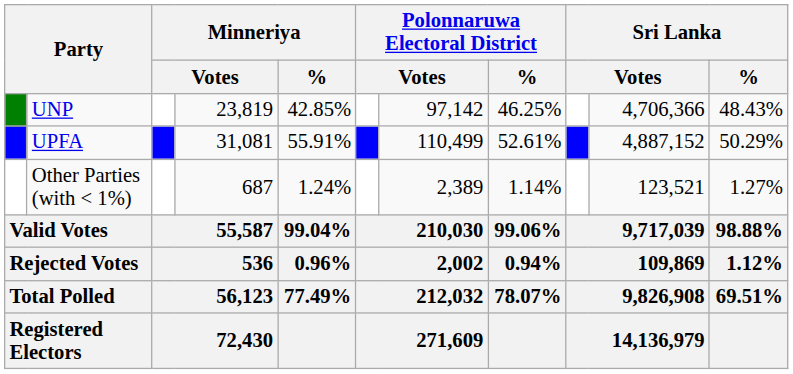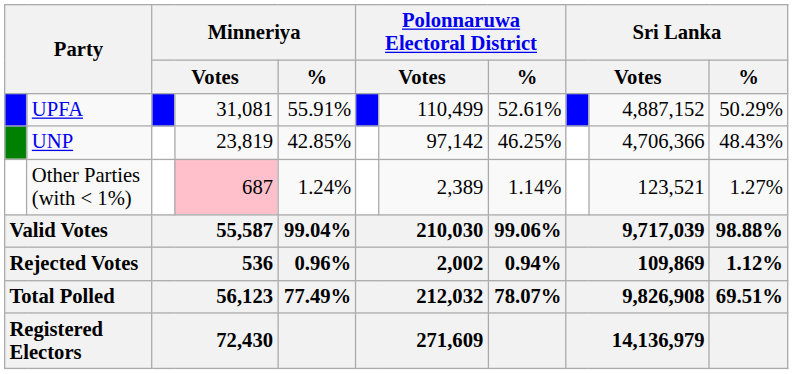rows swapped: UPFA <-> UNP
Other Parties (with < 1%) | column 4: no background -> pink background
